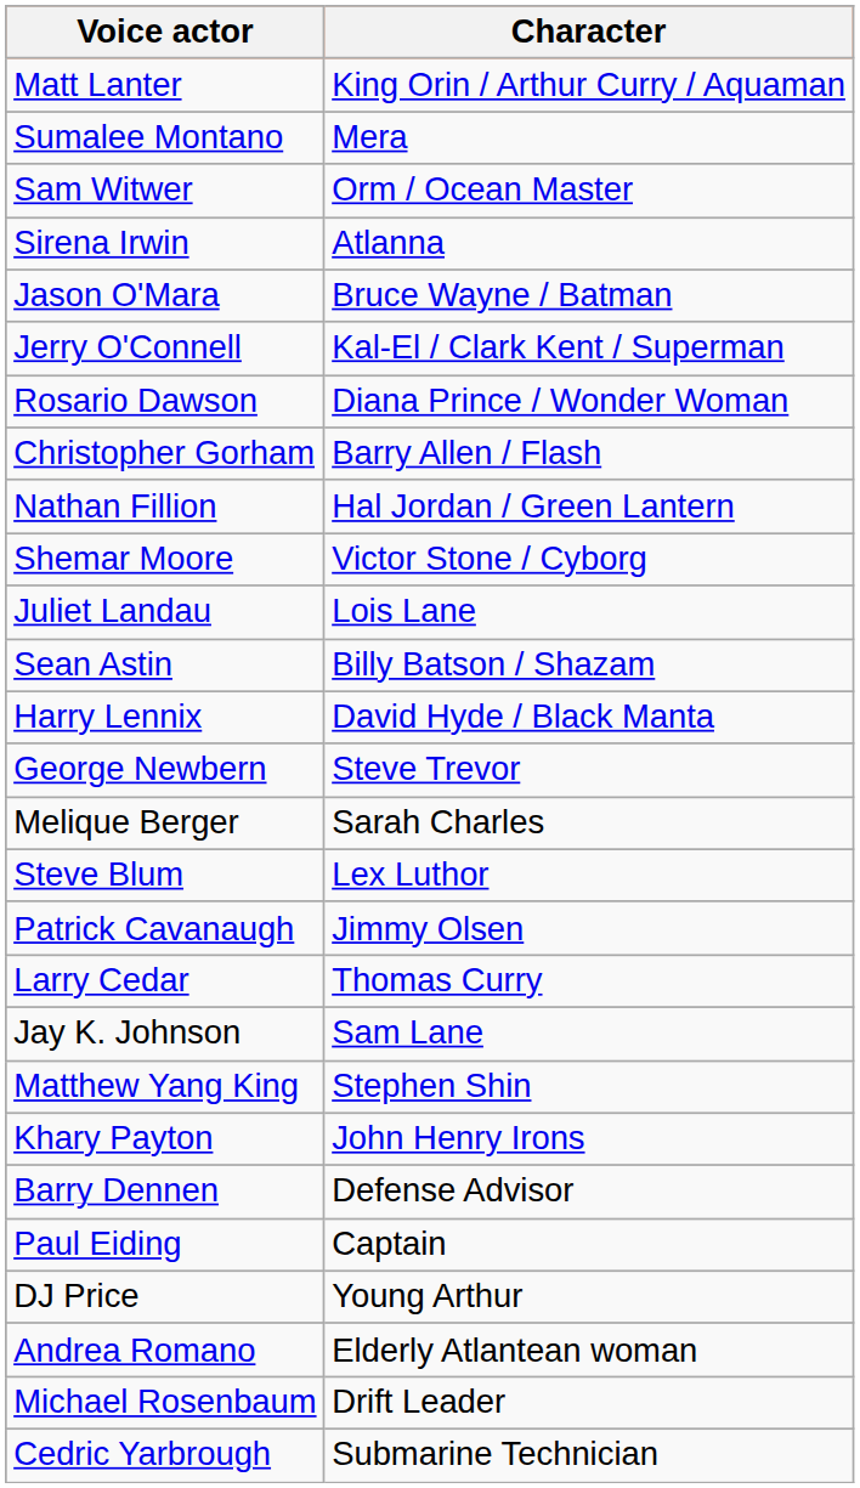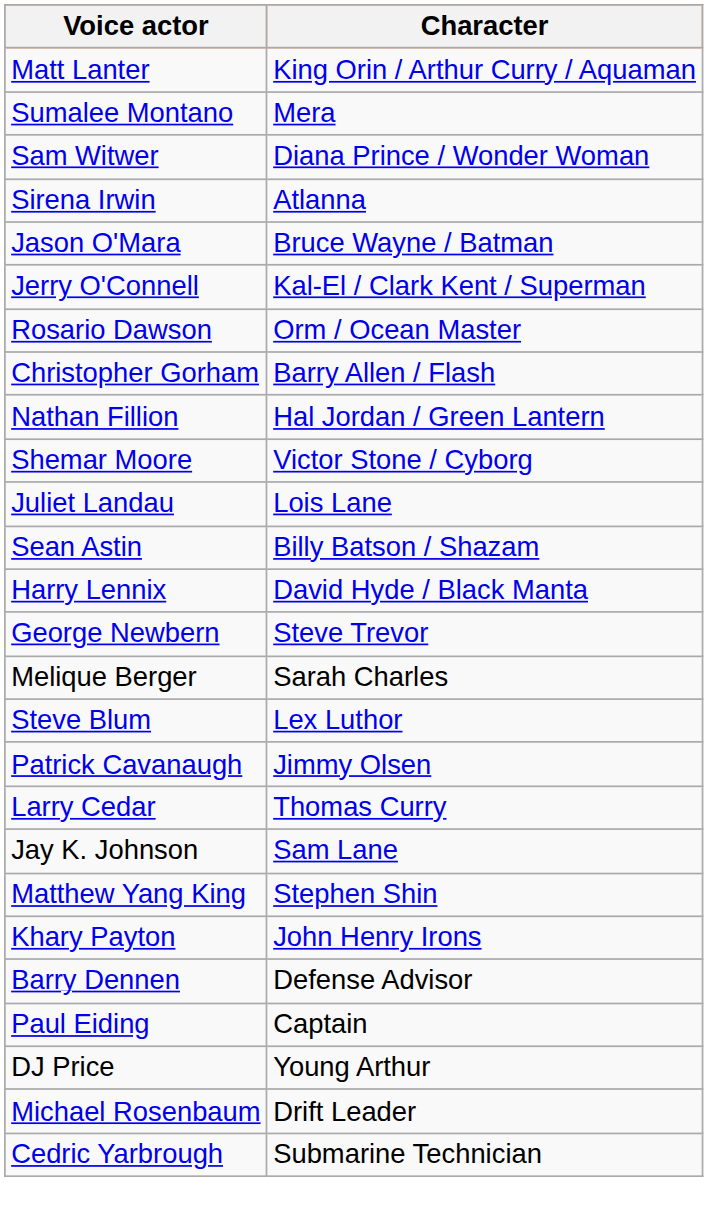Sam Witwer | Character: Orm / Ocean Master -> Diana Prince / Wonder Woman
Rosario Dawson | Character: Diana Prince / Wonder Woman -> Orm / Ocean Master
- row: Andrea Romano | Elderly Atlantean woman
